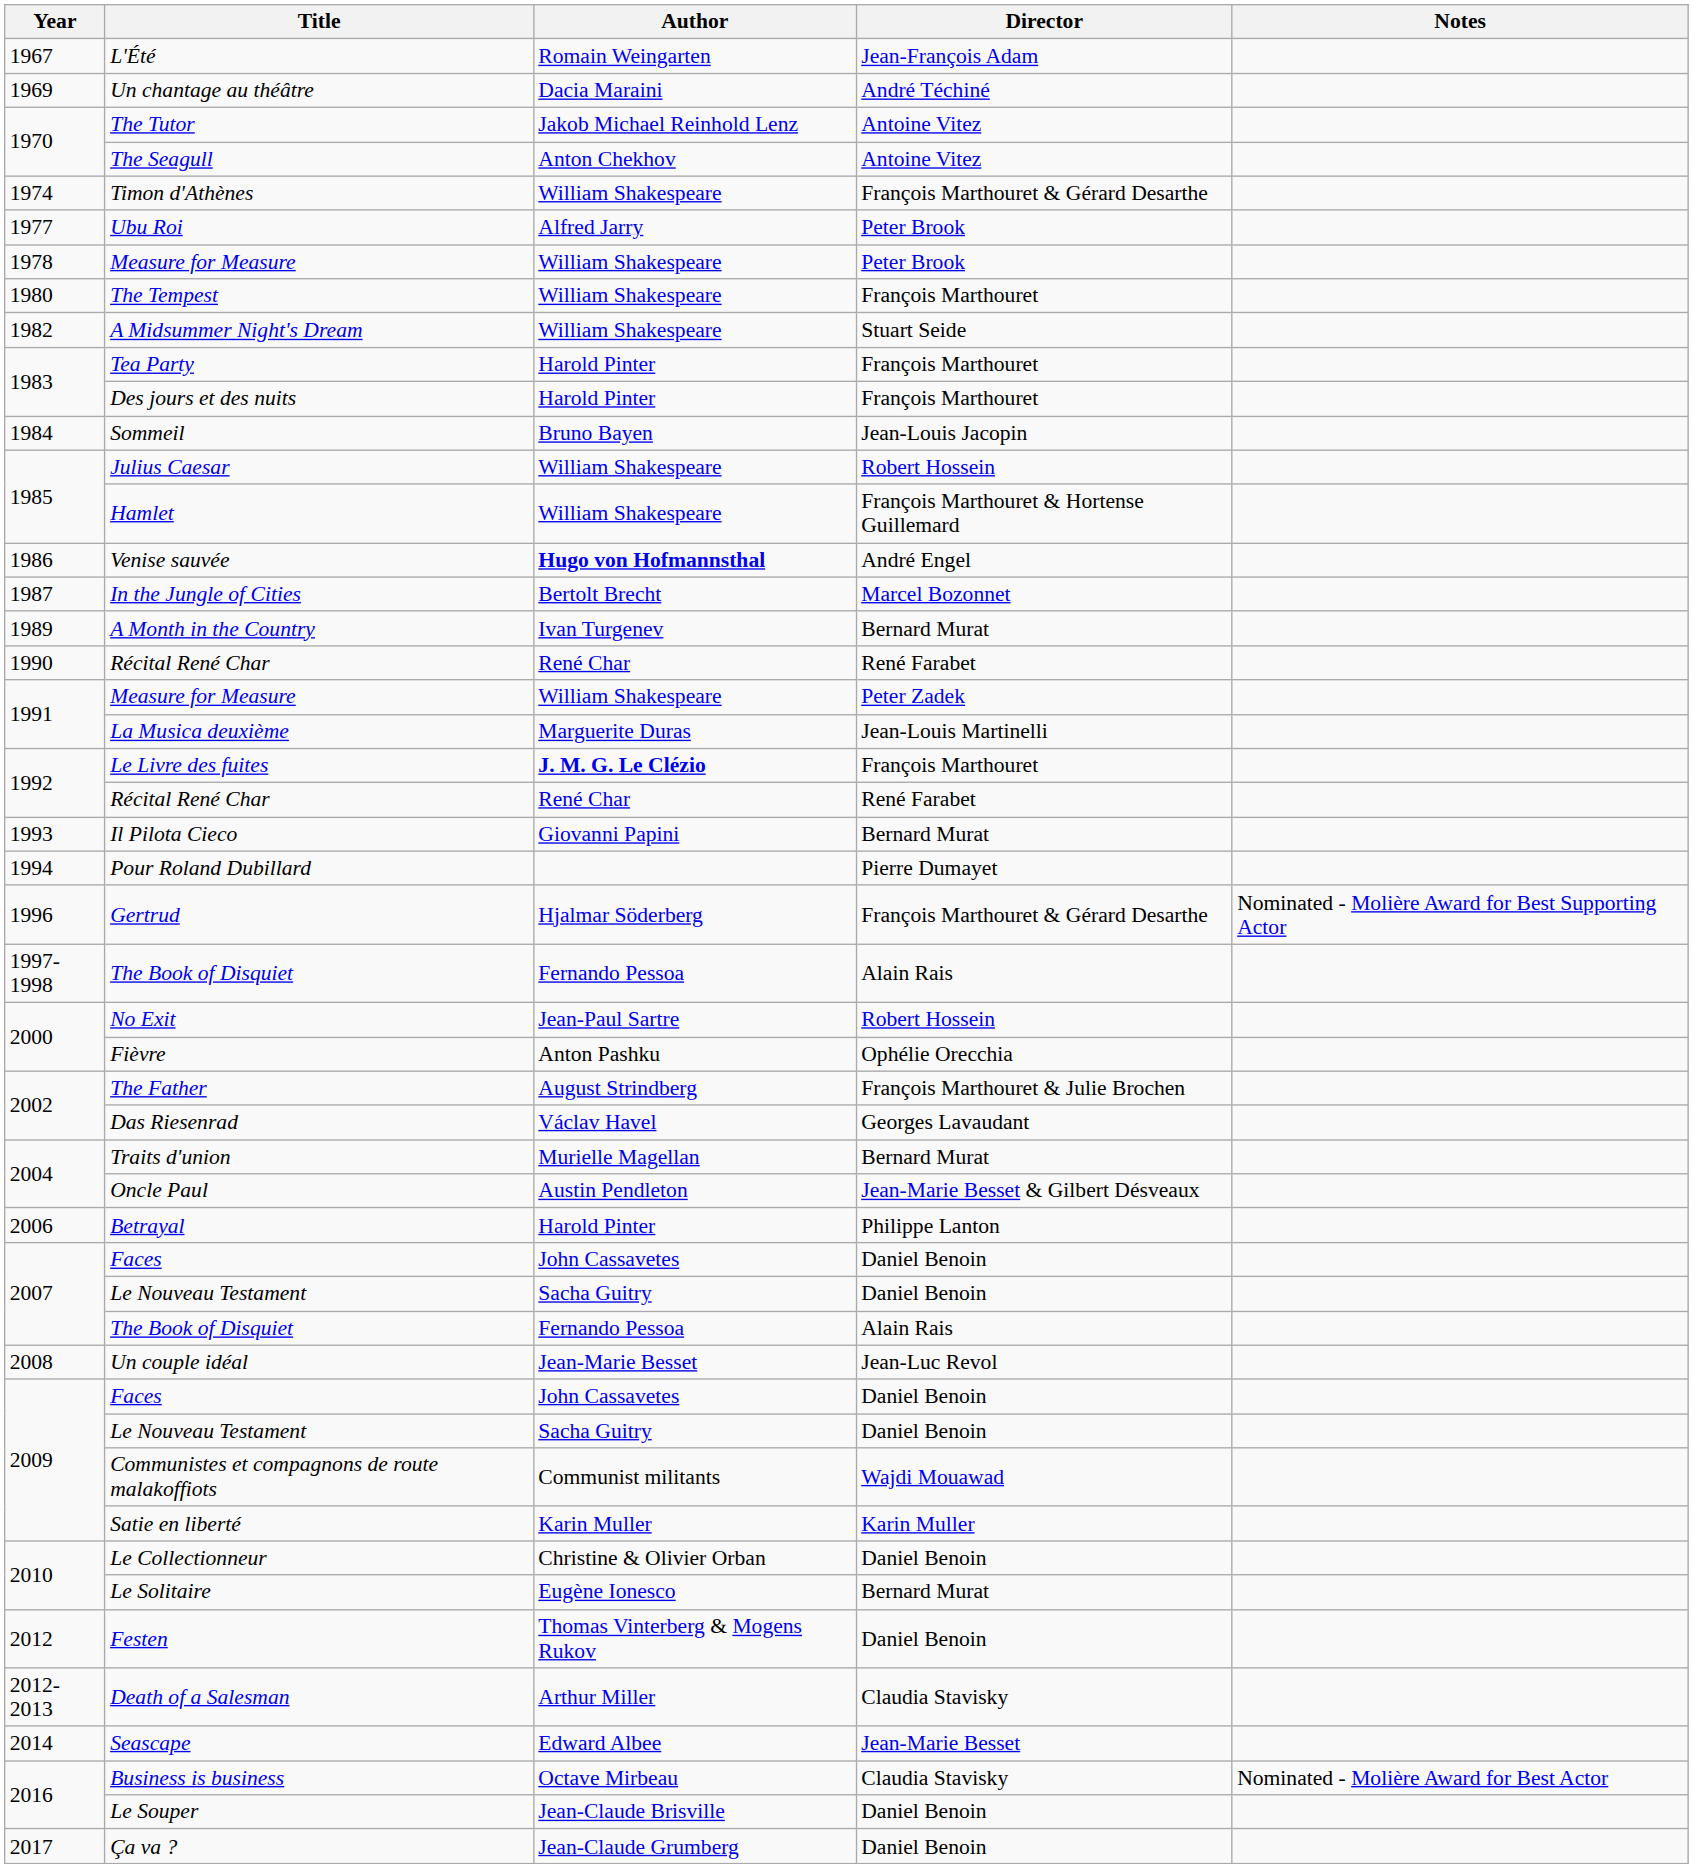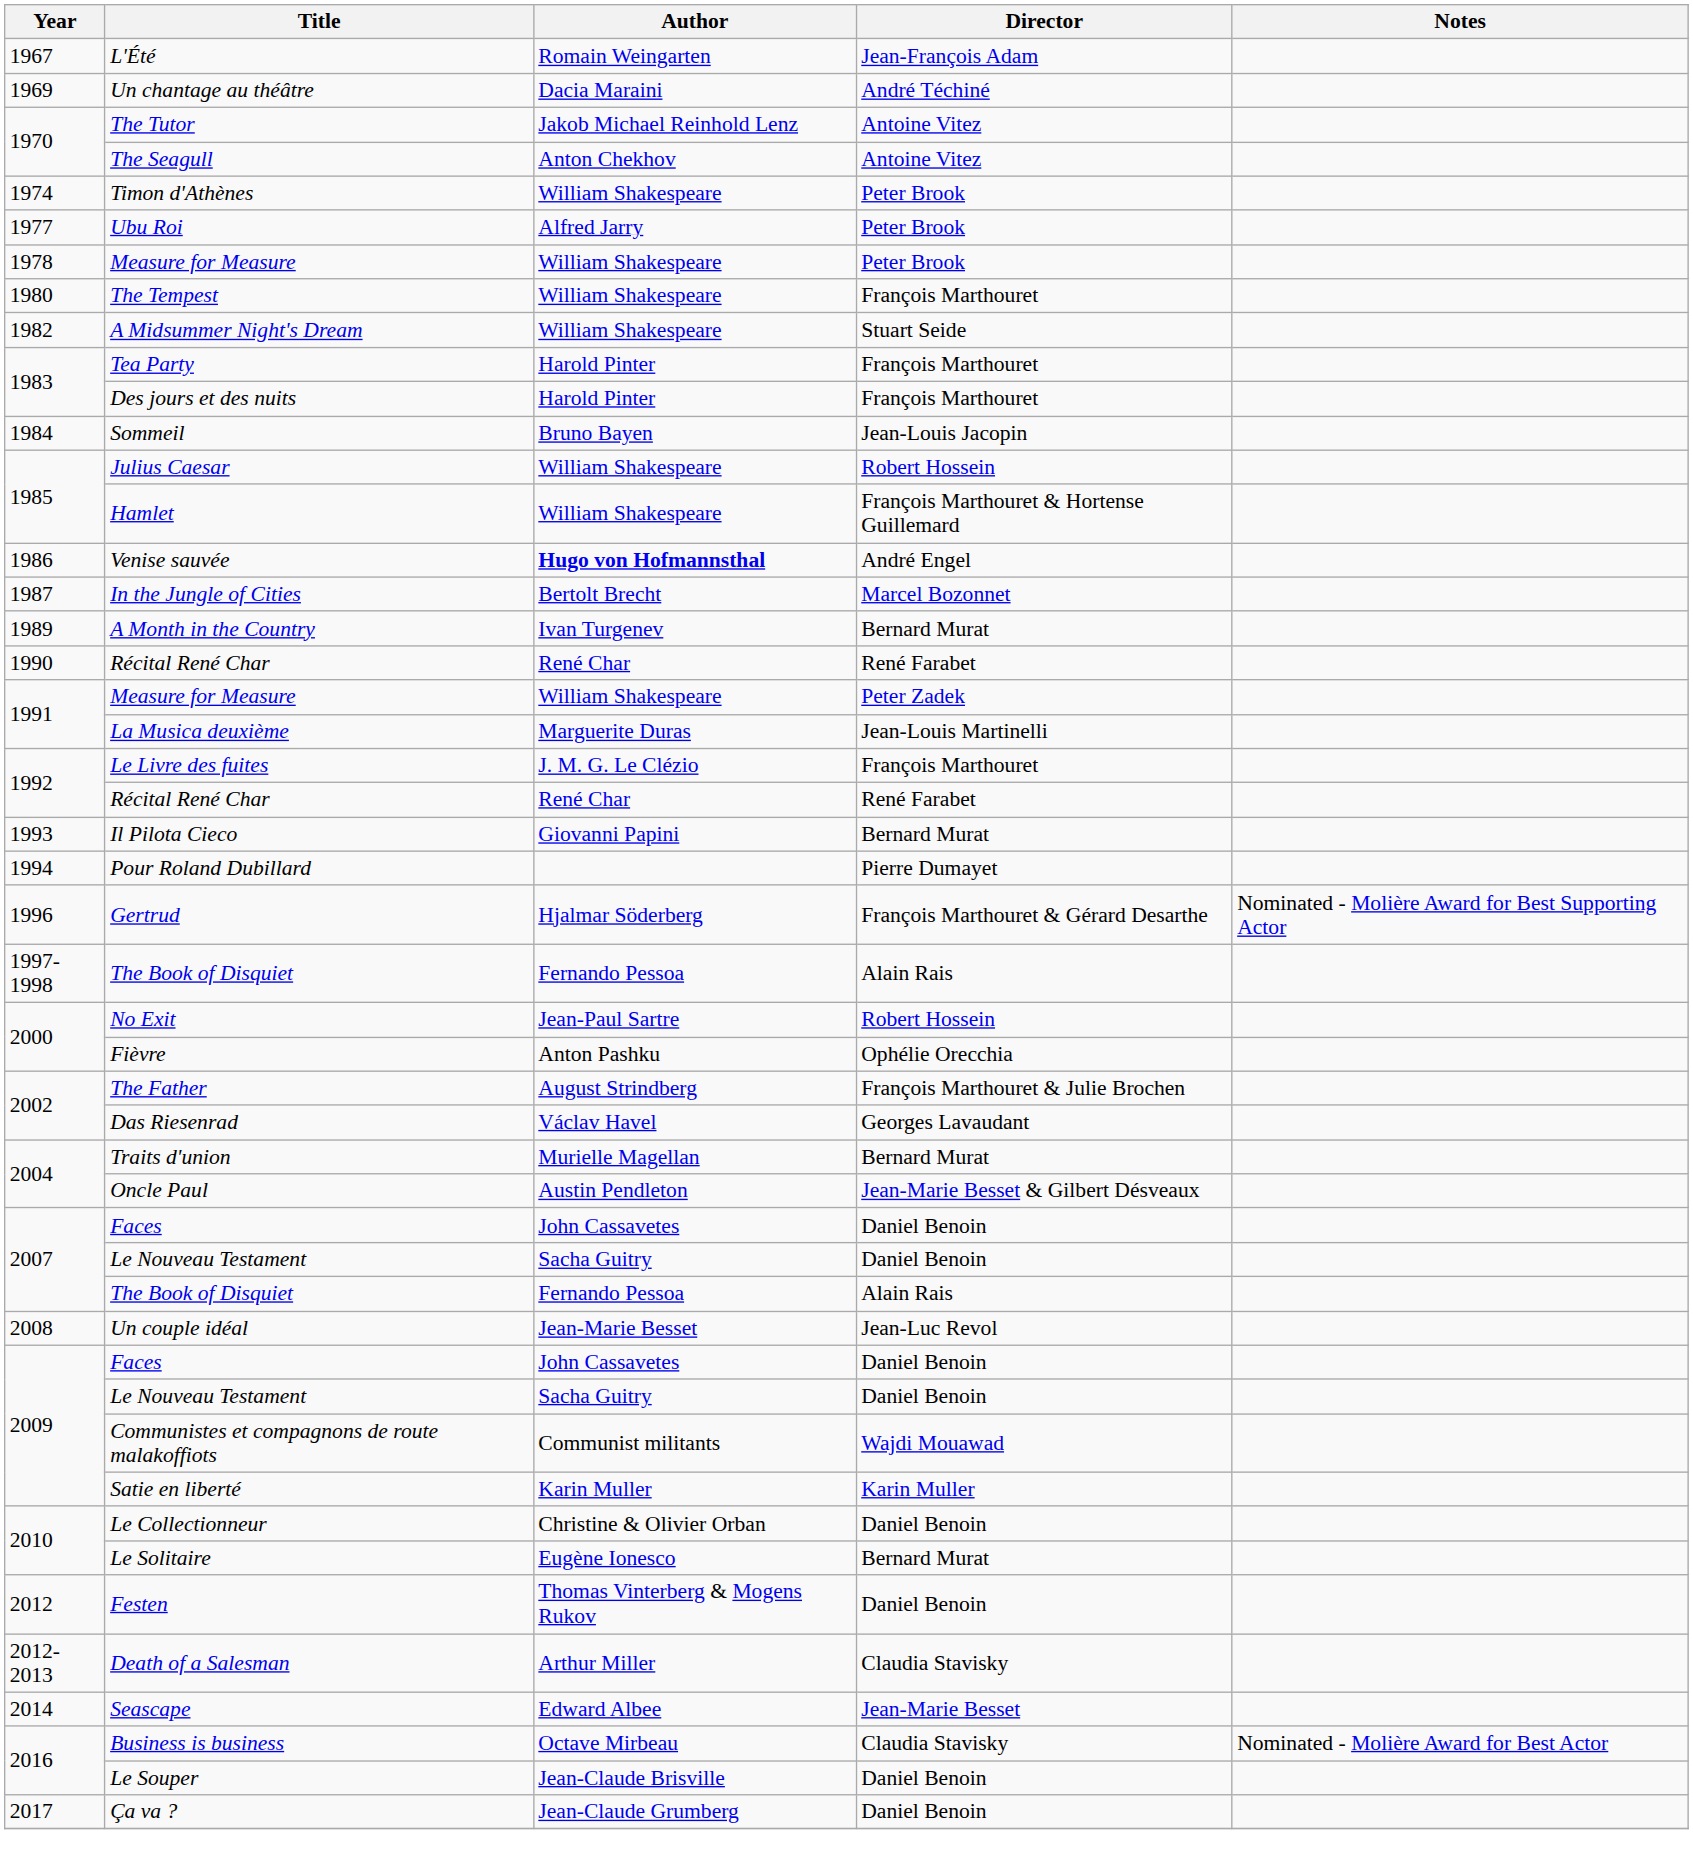Timon d'Athènes | Director: François Marthouret & Gérard Desarthe -> Peter Brook
Le Livre des fuites | Author: bold -> normal
- row: 2006 | Betrayal | Harold Pinter | Philippe Lanton
